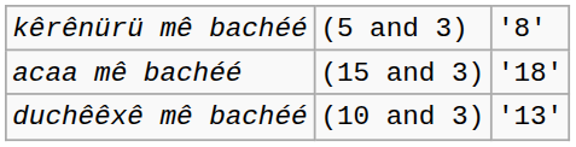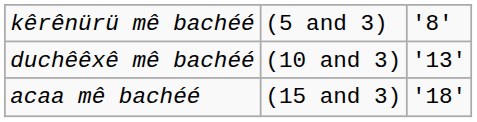rows swapped: duchêêxê mê bachéé <-> acaa mê bachéé
